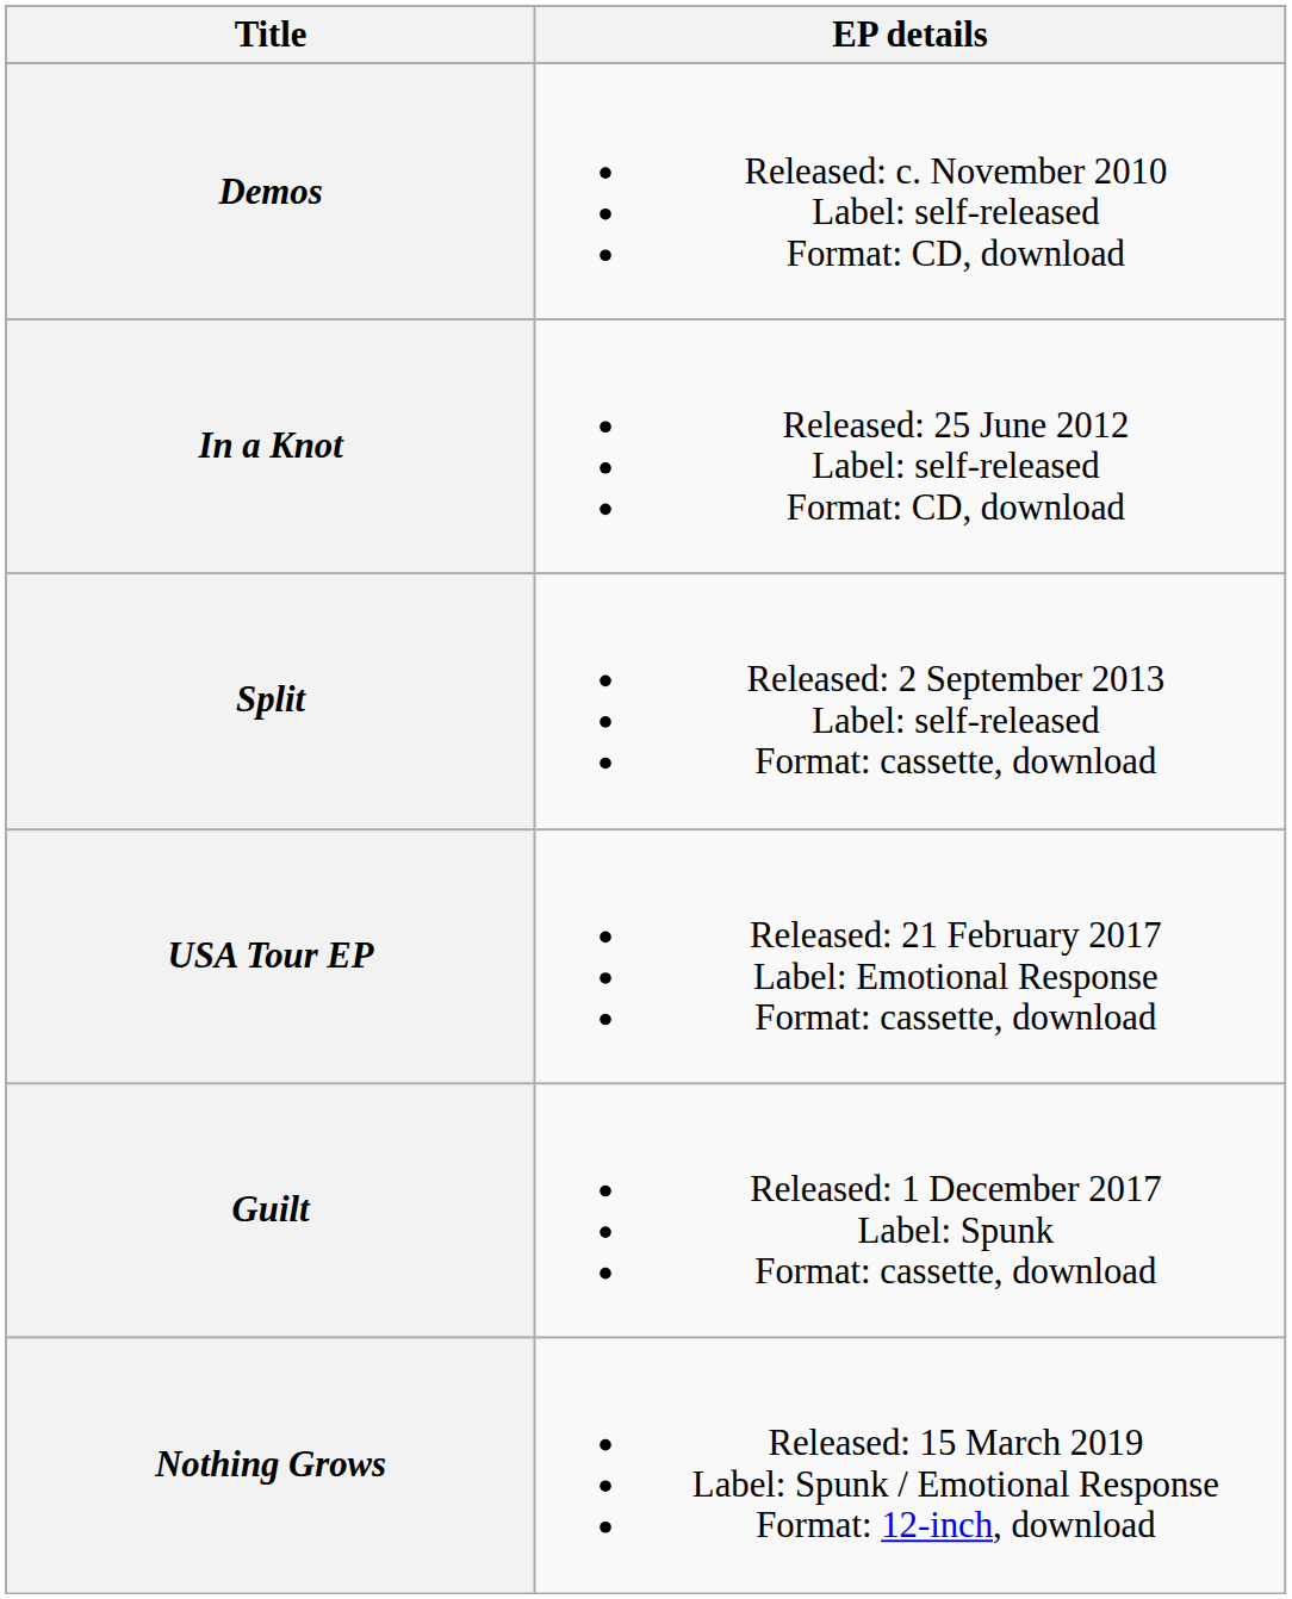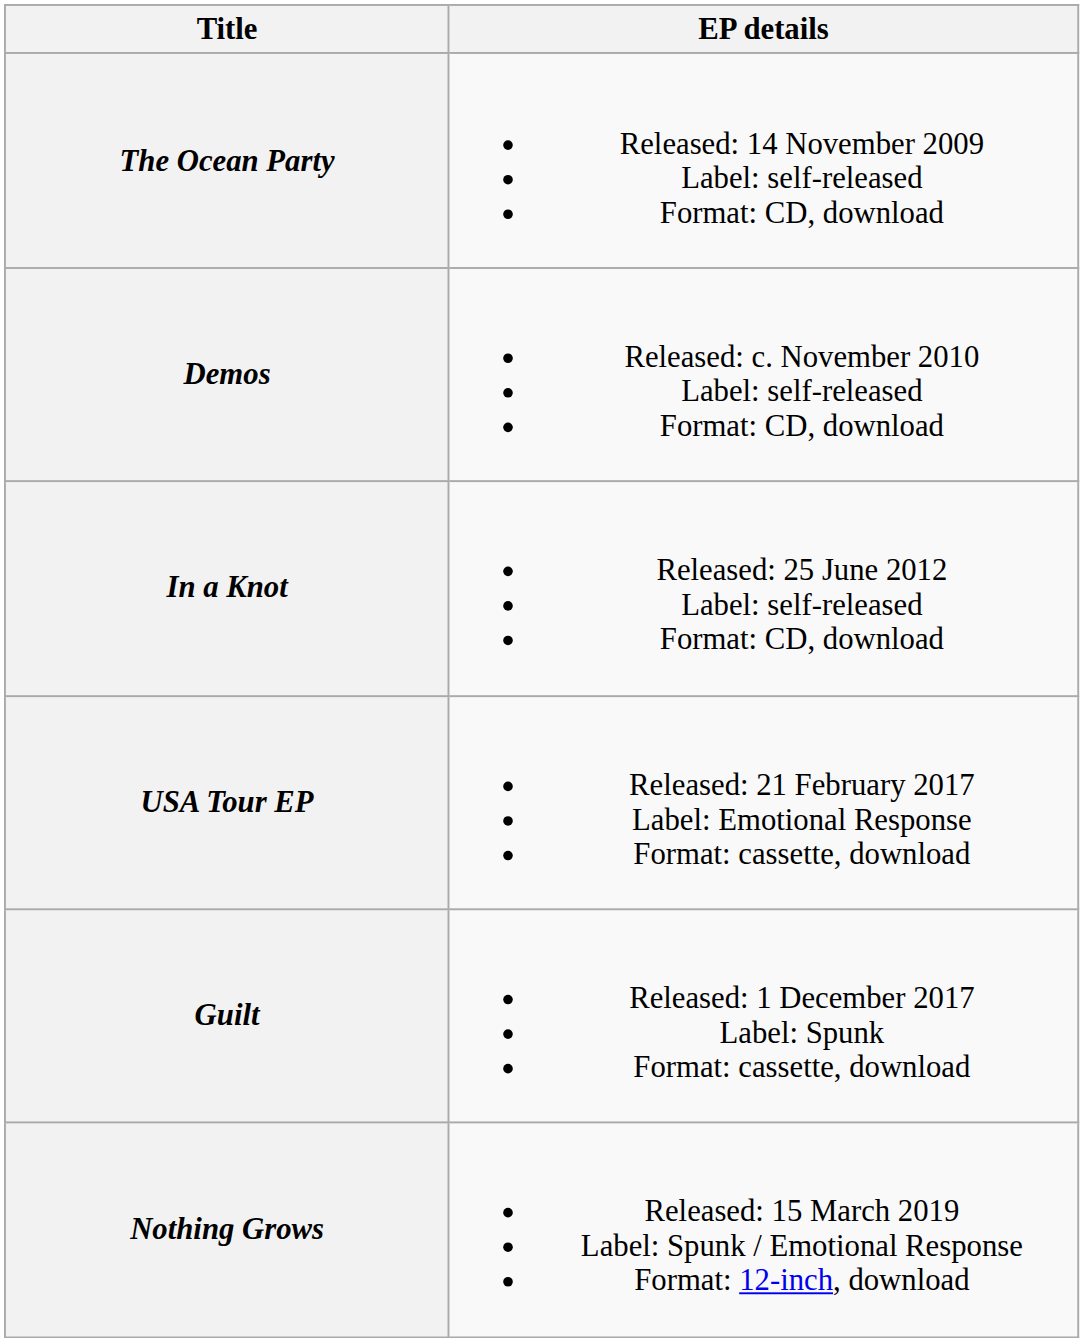+ row: The Ocean Party | Released: 14 November 2009 Label: self-released Format: CD, download
- row: Split | Released: 2 September 2013 Label: self-released Format: cassette, download
